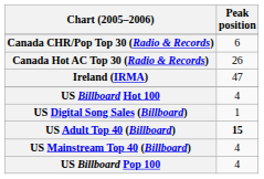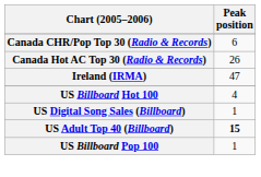- row: US Mainstream Top 40 (Billboard) | 4
US Billboard Pop 100 | Peak position: 4 -> 1
